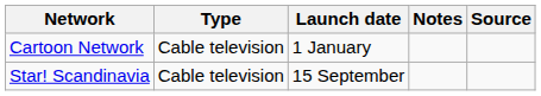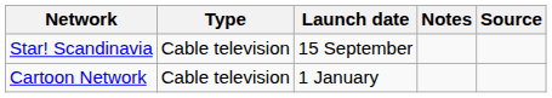rows swapped: Cartoon Network <-> Star! Scandinavia
